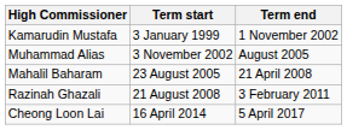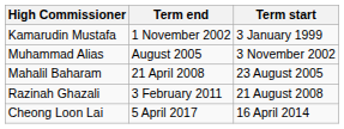columns swapped: Term start <-> Term end
